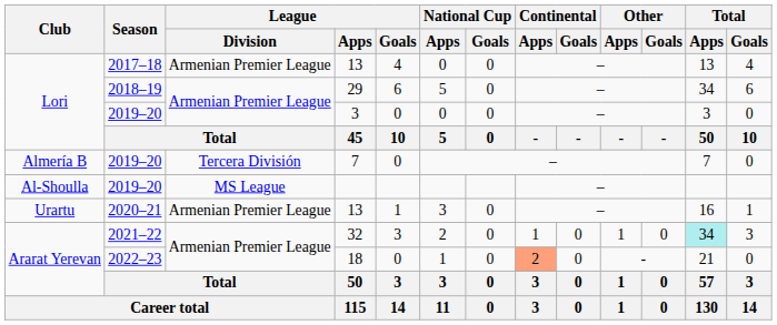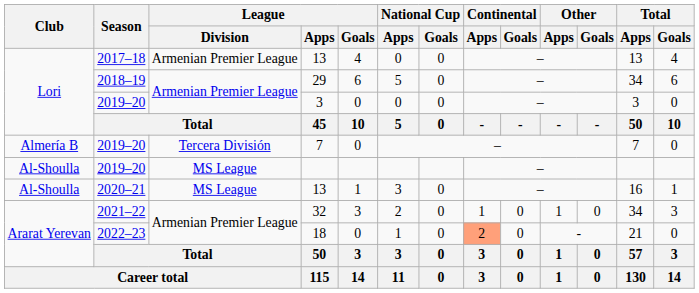2020–21 / 13 | Club: Urartu -> Al-Shoulla
2020–21 / 13 | League / Division: Armenian Premier League -> MS League
32 | Total / Apps: paleturquoise background -> no background
